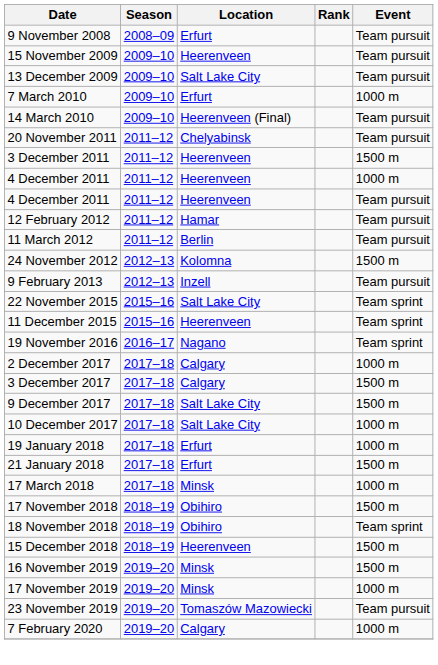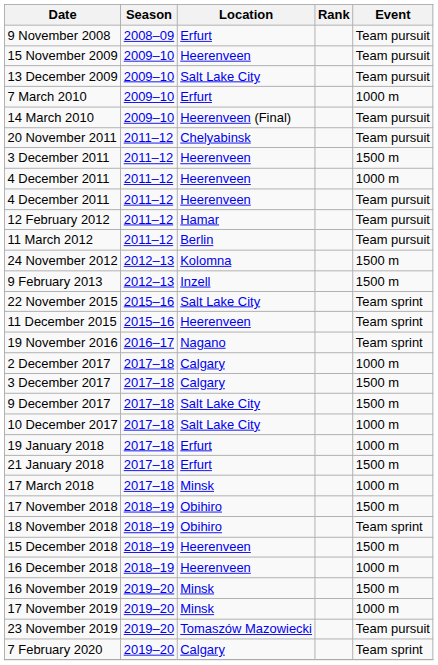9 February 2013 | Event: Team pursuit -> 1500 m
+ row: 16 December 2018 | 2018–19 | Heerenveen | 1000 m
7 February 2020 | Event: 1000 m -> Team sprint
